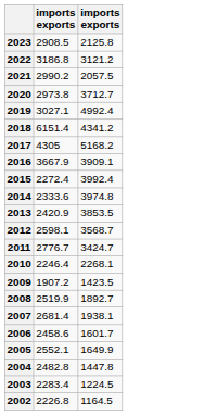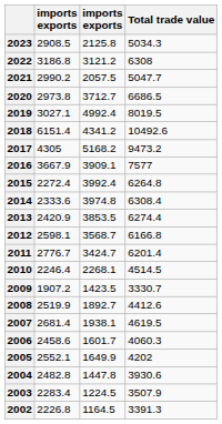+ column: Total trade value | 5034.3 | 6308 | 5047.7 | 6686.5 | 8019.5 | 10492.6 | 9473.2 | 7577 | 6264.8 | 6308.4 | 6274.4 | 6166.8 | 6201.4 | 4514.5 | 3330.7 | 4412.6 | 4619.5 | 4060.3 | 4202 | 3930.6 | 3507.9 | 3391.3
